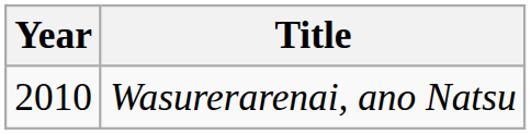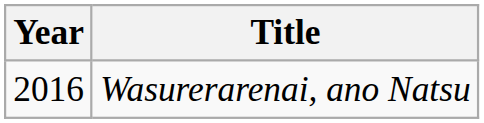Wasurerarenai, ano Natsu | Year: 2010 -> 2016
